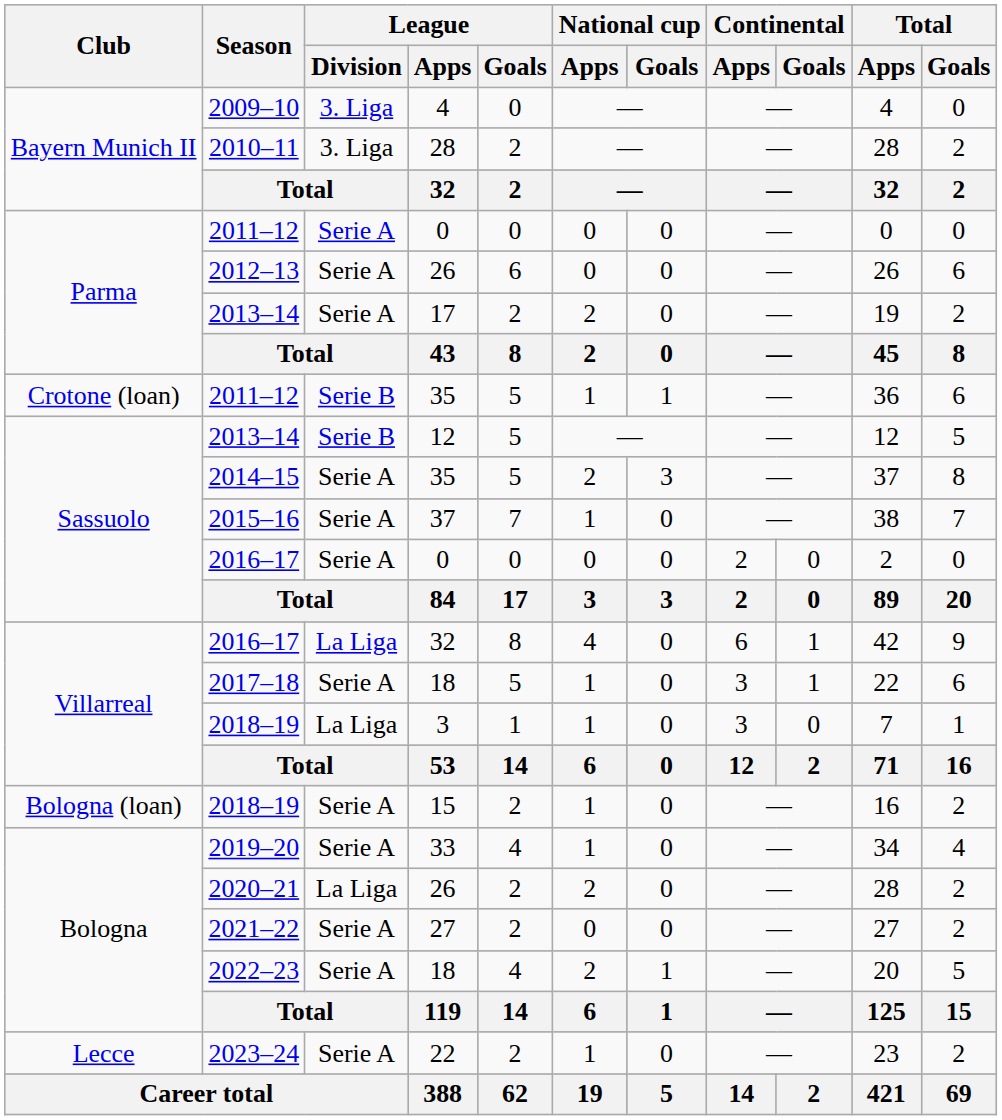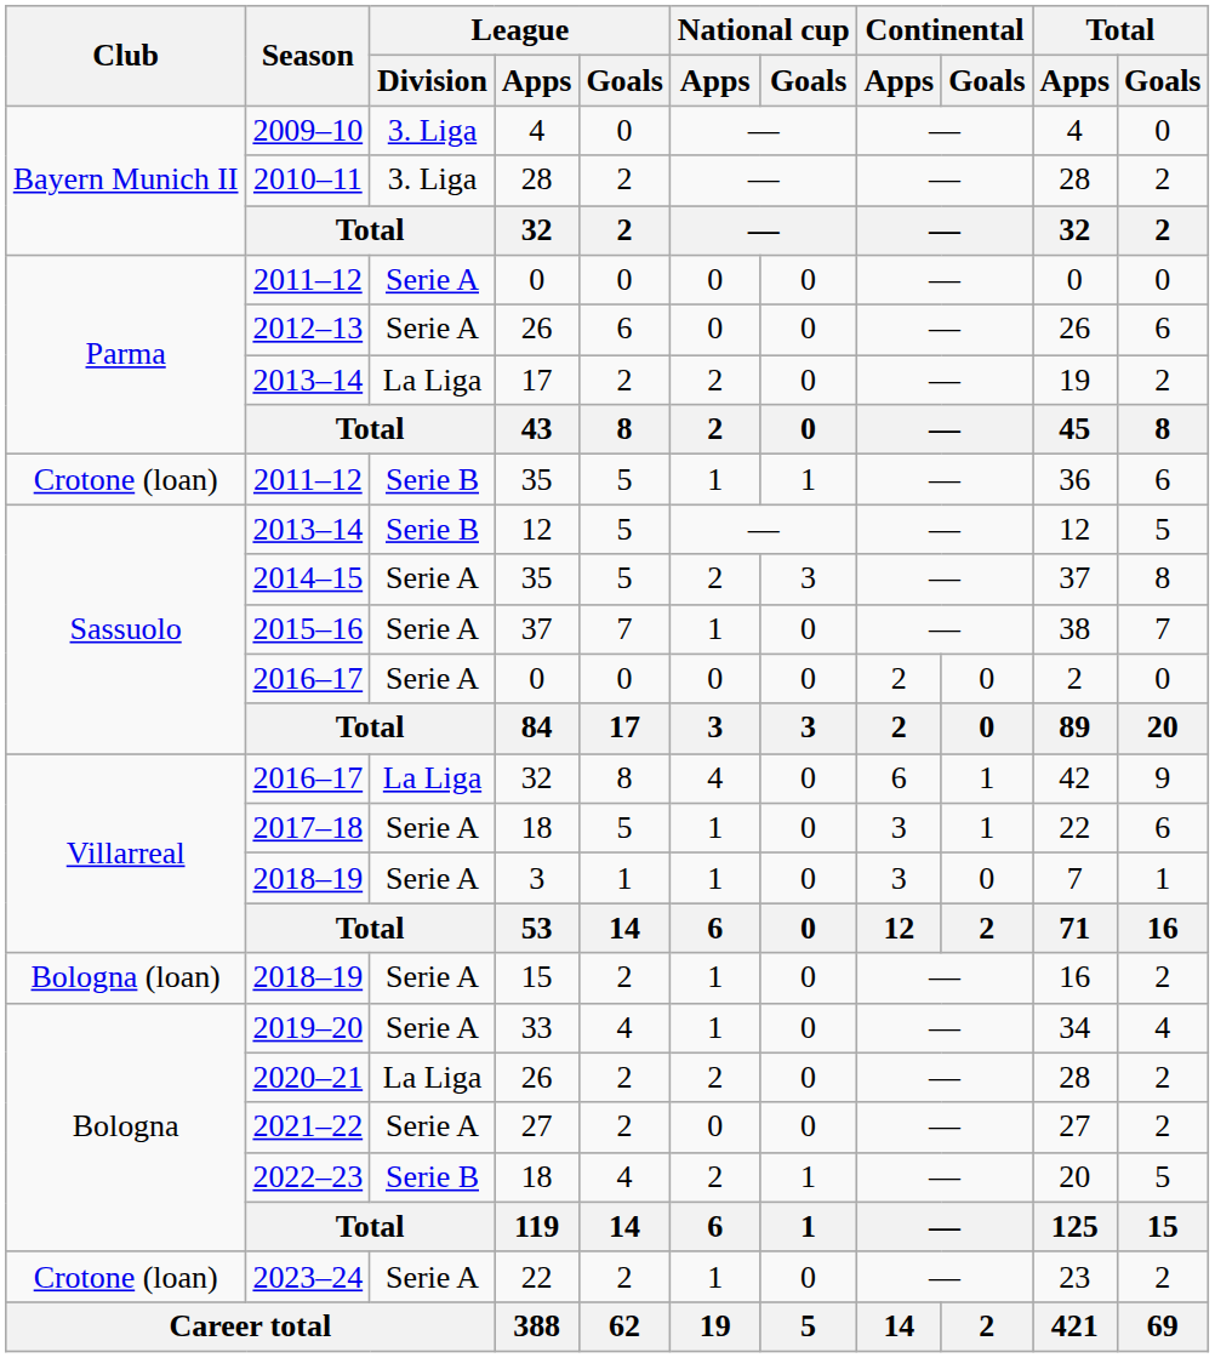2013–14 / 17 | League / Division: Serie A -> La Liga
2018–19 / 3 | League / Division: La Liga -> Serie A
2022–23 | League / Division: Serie A -> Serie B
2023–24 | Club: Lecce -> Crotone (loan)
